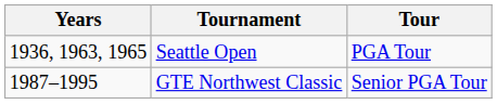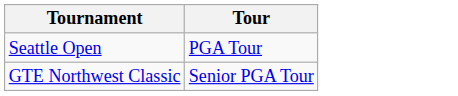- column: Years | 1936, 1963, 1965 | 1987–1995
